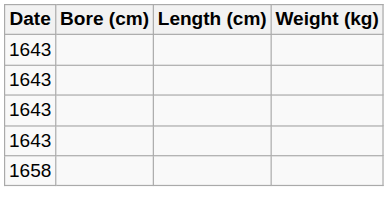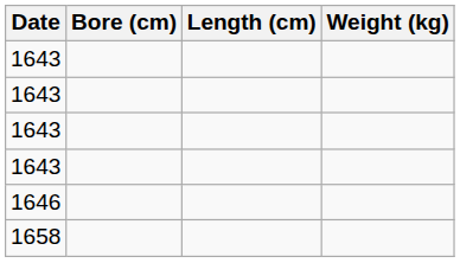+ row: 1646
